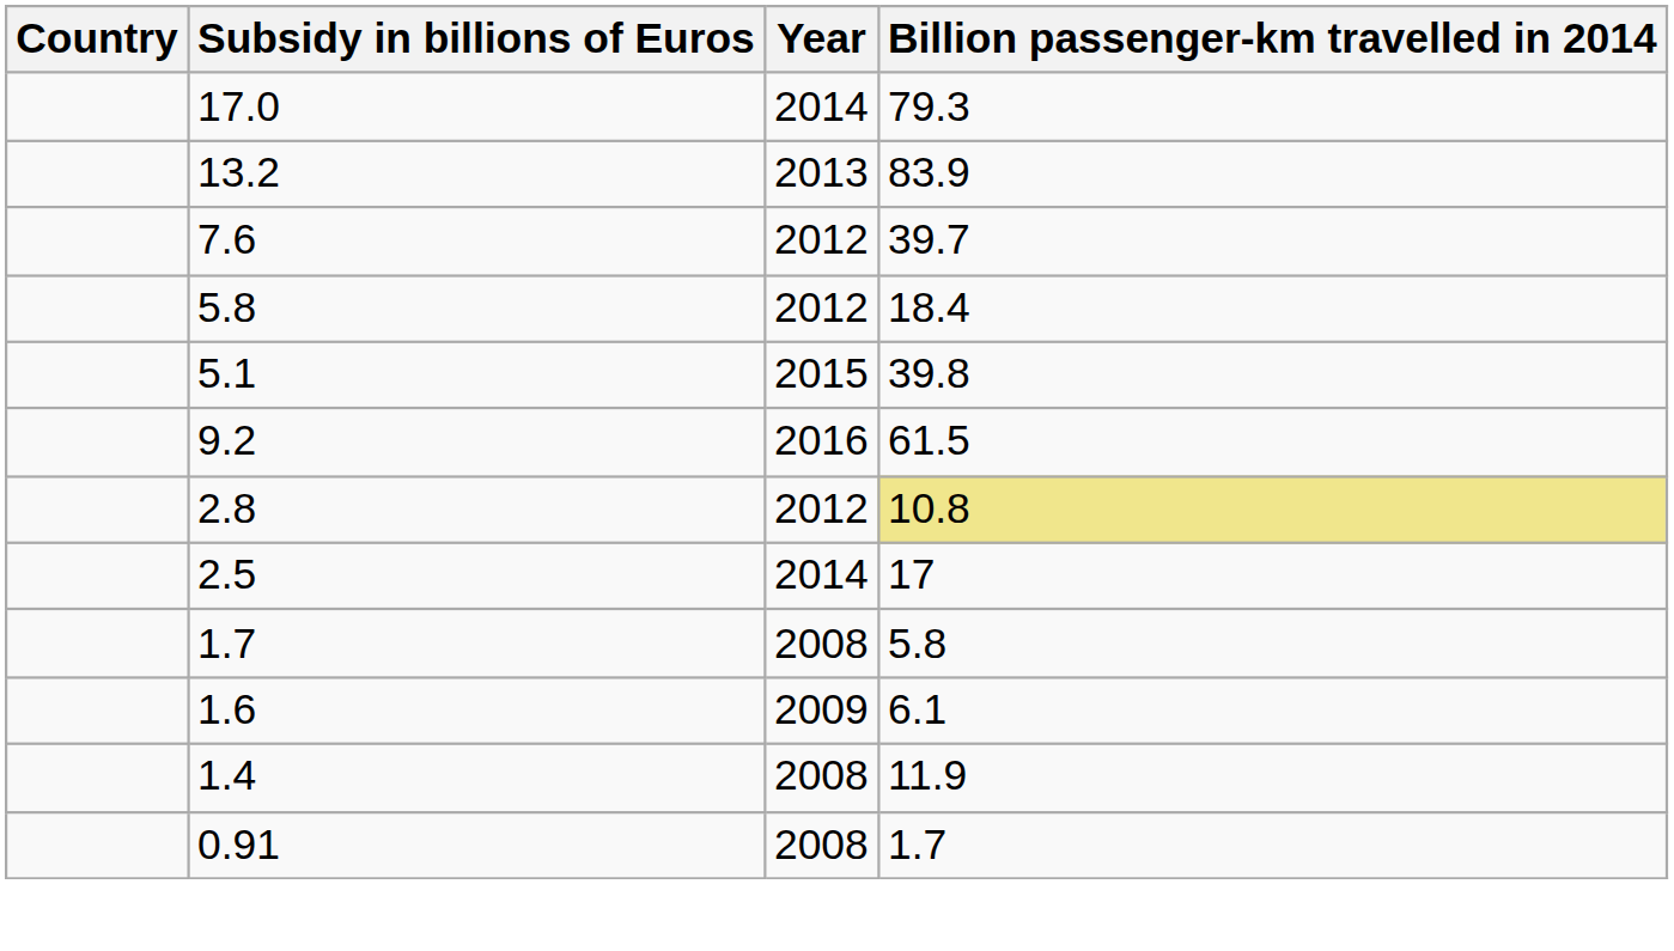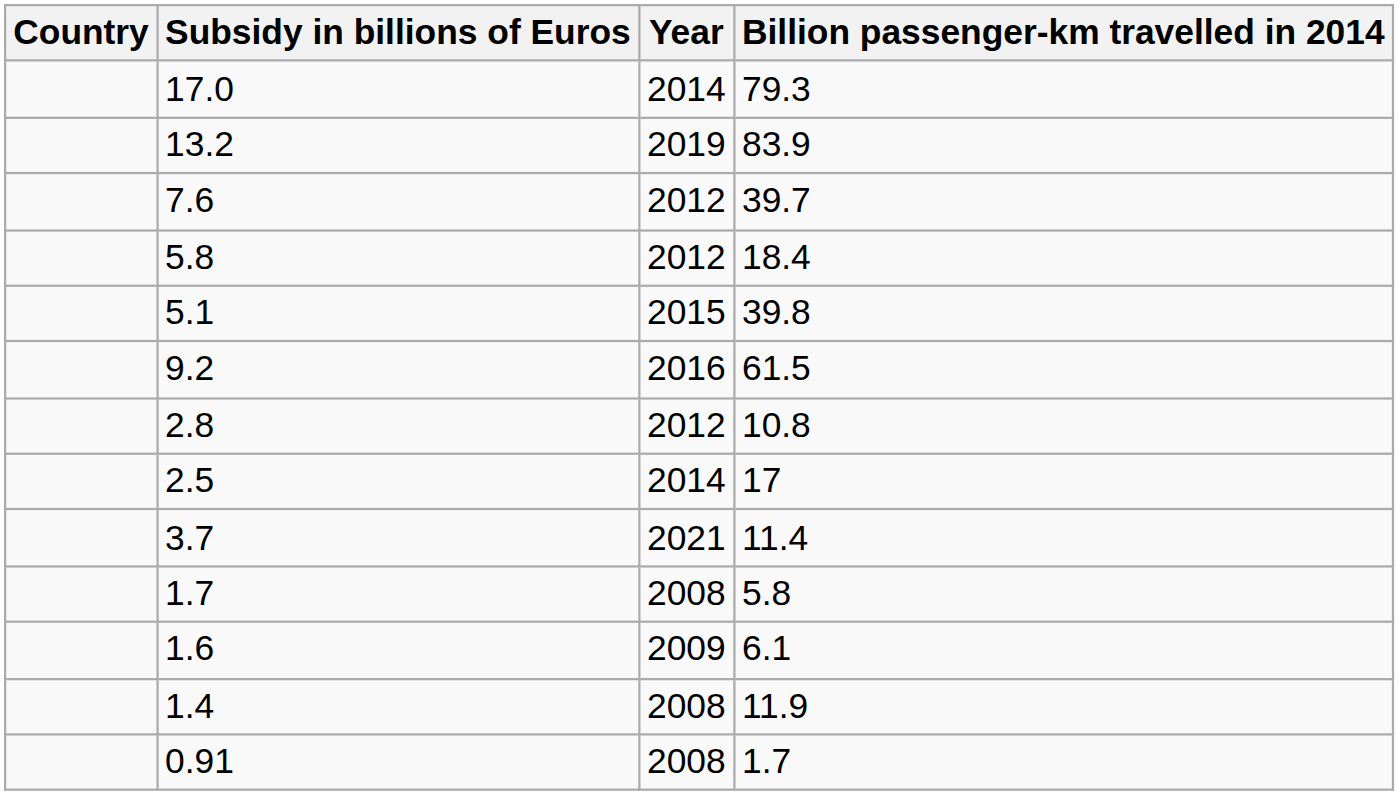13.2 | Year: 2013 -> 2019
2.8 | Billion passenger-km travelled in 2014: khaki background -> no background
+ row: 3.7 | 2021 | 11.4
